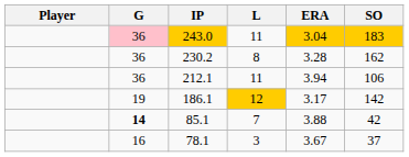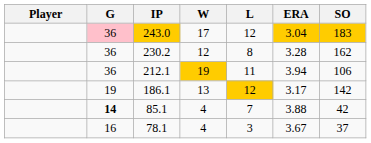+ column: W | 17 | 12 | 19 | 13 | 4 | 4
243.0 | L: 11 -> 12
